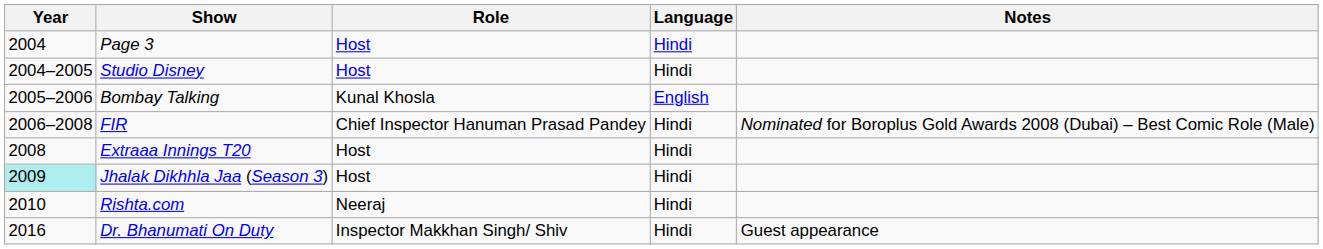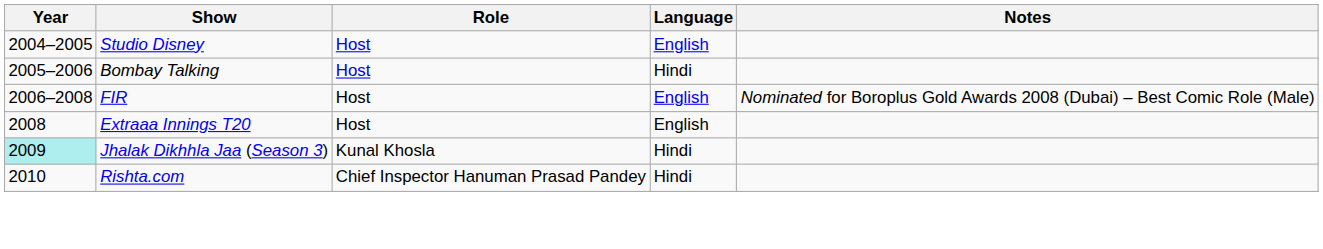- row: 2004 | Page 3 | Host | Hindi
Studio Disney | Language: Hindi -> English
Bombay Talking | Role: Kunal Khosla -> Host
Bombay Talking | Language: English -> Hindi
FIR | Role: Chief Inspector Hanuman Prasad Pandey -> Host
FIR | Language: Hindi -> English
Extraaa Innings T20 | Language: Hindi -> English
Jhalak Dikhhla Jaa (Season 3) | Role: Host -> Kunal Khosla
Rishta.com | Role: Neeraj -> Chief Inspector Hanuman Prasad Pandey
- row: 2016 | Dr. Bhanumati On Duty | Inspector Makkhan Singh/ Shiv | Hindi | Guest appearance
